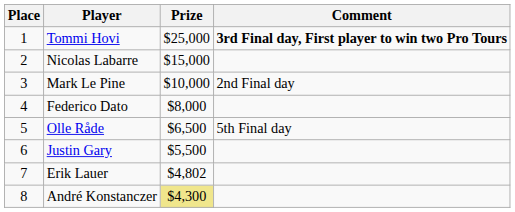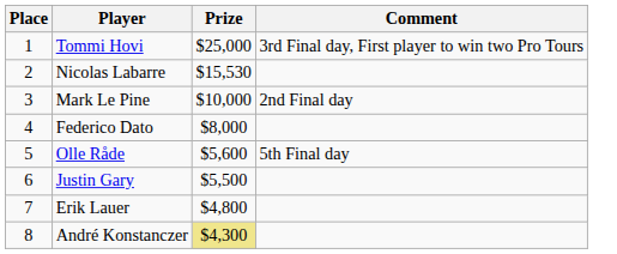Tommi Hovi | Comment: bold -> normal
Nicolas Labarre | Prize: $15,000 -> $15,530
Olle Råde | Prize: $6,500 -> $5,600
Erik Lauer | Prize: $4,802 -> $4,800
